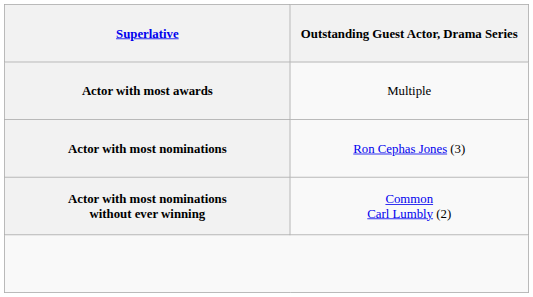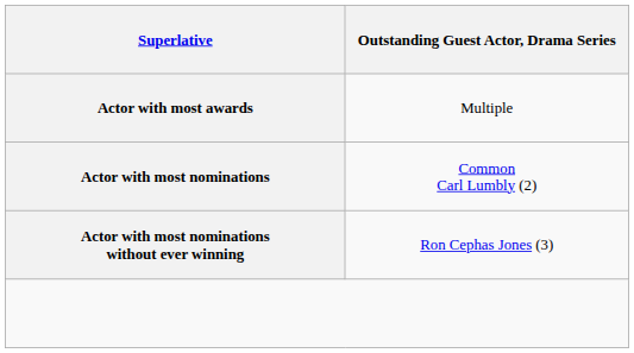Actor with most nominations | column 2: Ron Cephas Jones (3) -> Common Carl Lumbly (2)
Actor with most nominations without ever winning | column 2: Common Carl Lumbly (2) -> Ron Cephas Jones (3)
